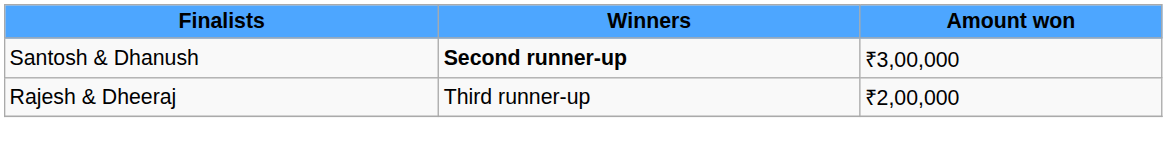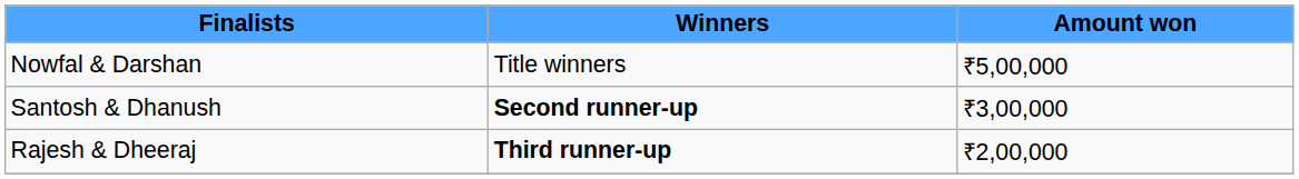+ row: Nowfal & Darshan | Title winners | ₹5,00,000
Rajesh & Dheeraj | Winners: normal -> bold
